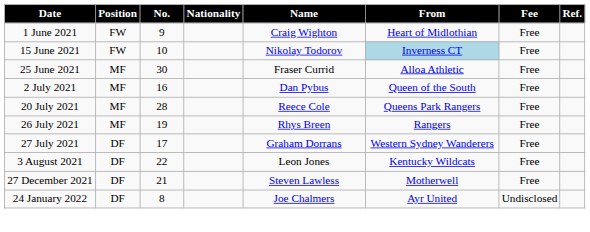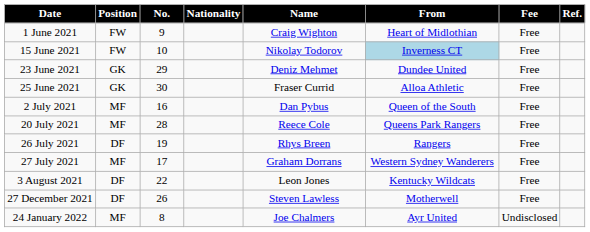+ row: 23 June 2021 | GK | 29 | Deniz Mehmet | Dundee United | Free
25 June 2021 | Position: MF -> GK
26 July 2021 | Position: MF -> DF
27 July 2021 | Position: DF -> MF
27 December 2021 | No.: 21 -> 26
24 January 2022 | Position: DF -> MF
